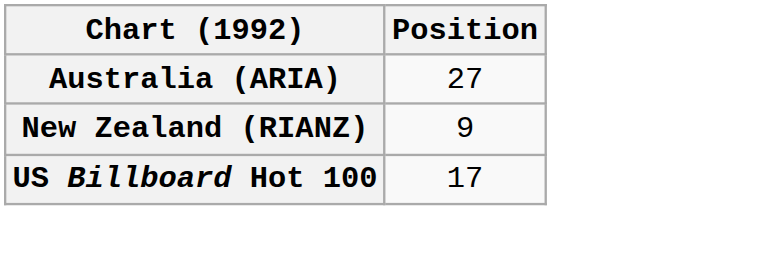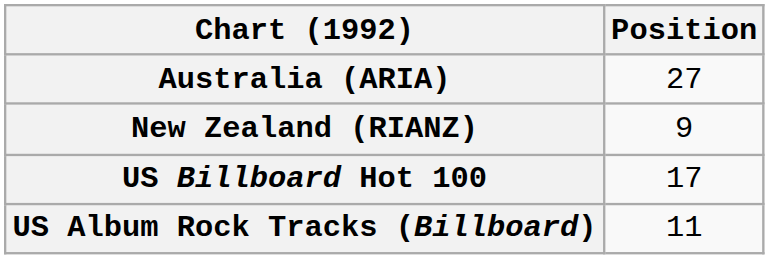+ row: US Album Rock Tracks (Billboard) | 11
